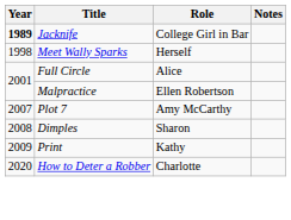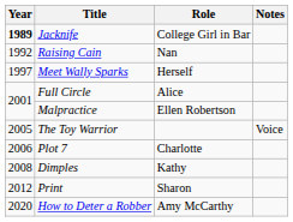+ row: 1992 | Raising Cain | Nan
Meet Wally Sparks | Year: 1998 -> 1997
+ row: 2005 | The Toy Warrior | Voice
Plot 7 | Year: 2007 -> 2006
Plot 7 | Role: Amy McCarthy -> Charlotte
Dimples | Role: Sharon -> Kathy
Print | Year: 2009 -> 2012
Print | Role: Kathy -> Sharon
How to Deter a Robber | Role: Charlotte -> Amy McCarthy
